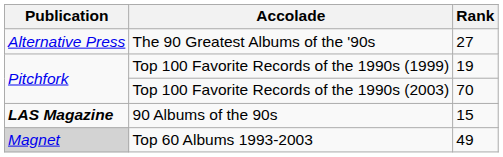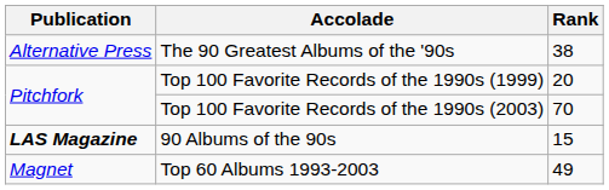The 90 Greatest Albums of the '90s | Rank: 27 -> 38
Top 100 Favorite Records of the 1990s (1999) | Rank: 19 -> 20
Top 60 Albums 1993-2003 | Publication: lightgrey background -> no background
